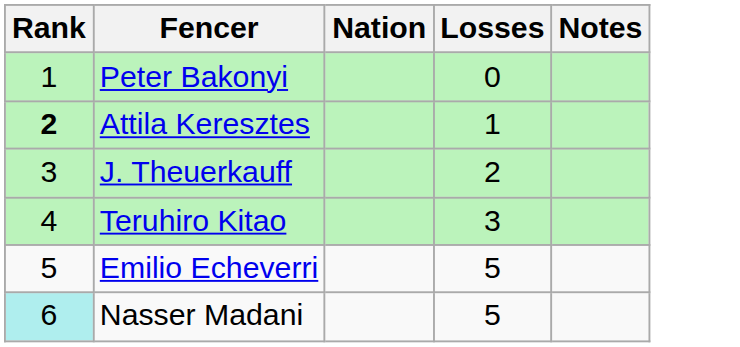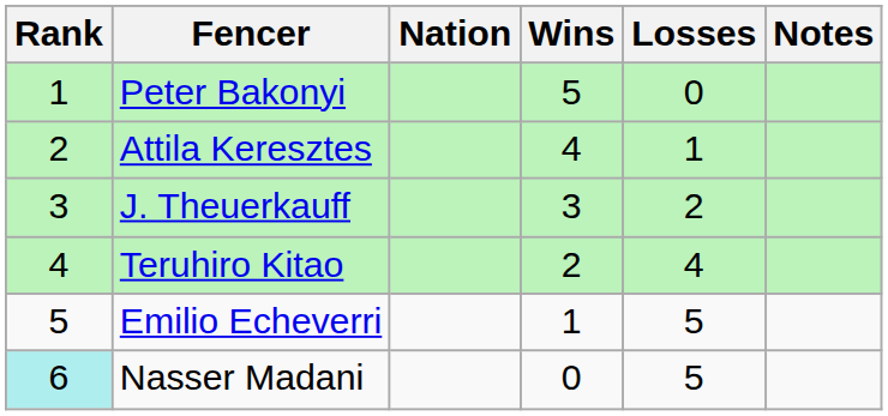+ column: Wins | 5 | 4 | 3 | 2 | 1 | 0
Attila Keresztes | Rank: bold -> normal
Teruhiro Kitao | Losses: 3 -> 4
